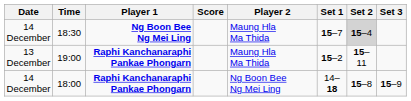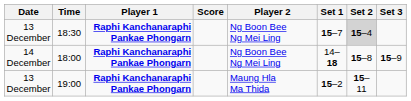18:30 | Date: 14 December -> 13 December
18:30 | Player 1: Ng Boon Bee Ng Mei Ling -> Raphi Kanchanaraphi Pankae Phongarn
18:30 | Player 2: Maung Hla Ma Thida -> Ng Boon Bee Ng Mei Ling
rows swapped: 19:00 <-> 18:00
